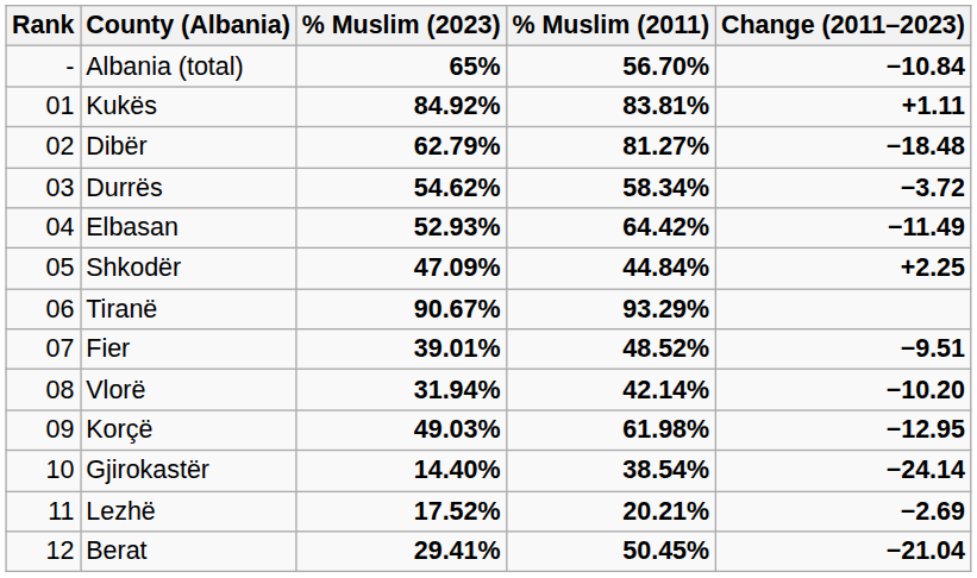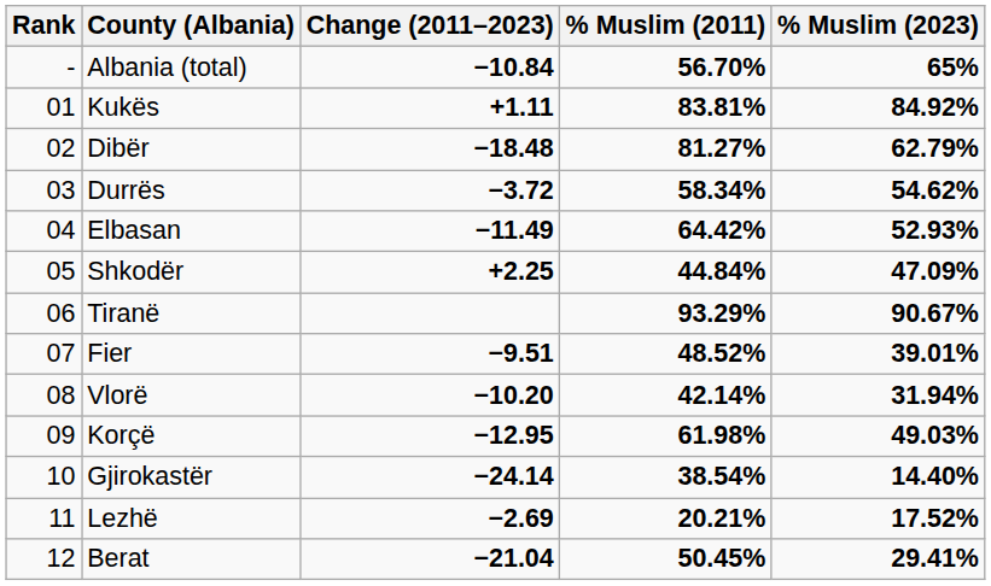columns swapped: % Muslim (2023) <-> Change (2011–2023)
